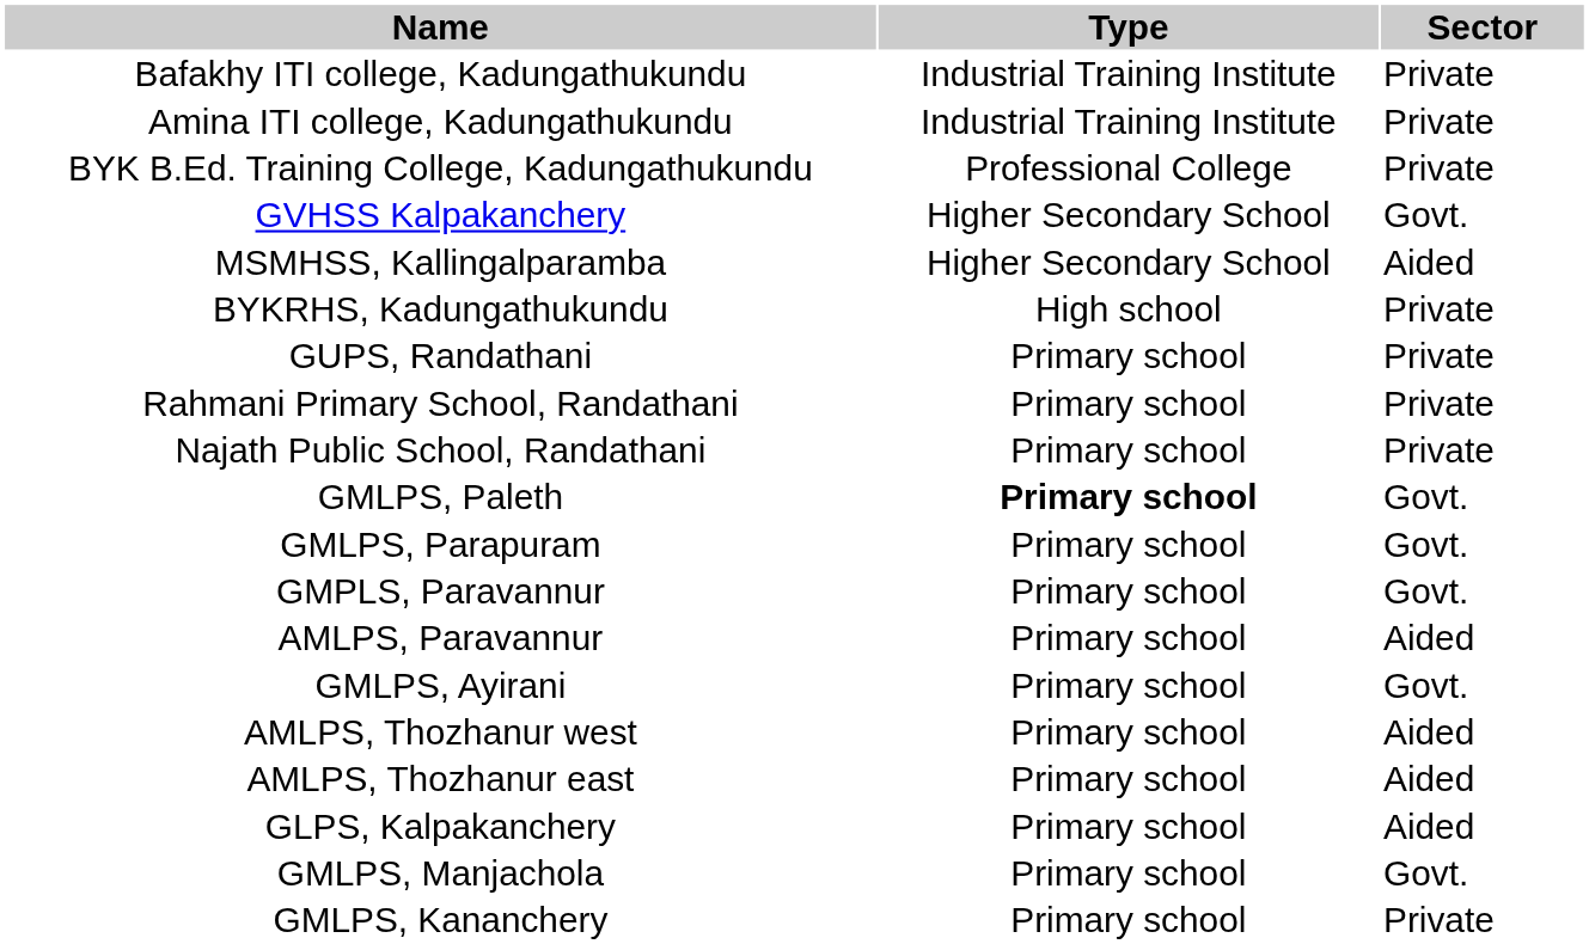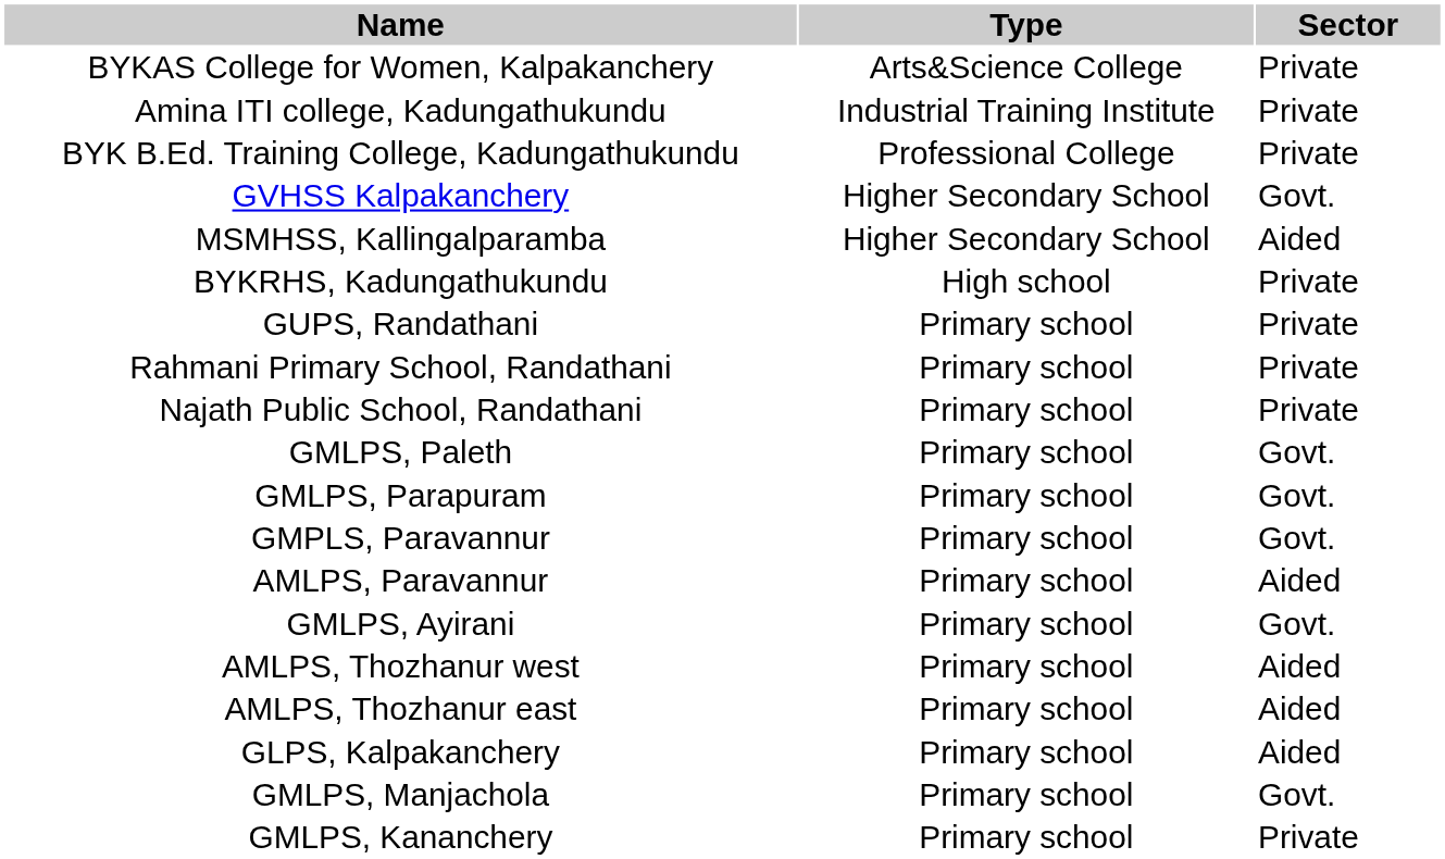+ row: BYKAS College for Women, Kalpakanchery | Arts&Science College | Private
- row: Bafakhy ITI college, Kadungathukundu | Industrial Training Institute | Private
GMLPS, Paleth | Type: bold -> normal
